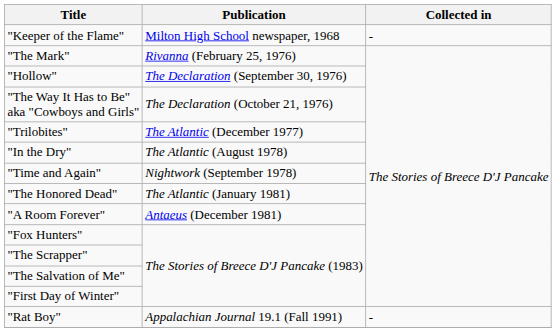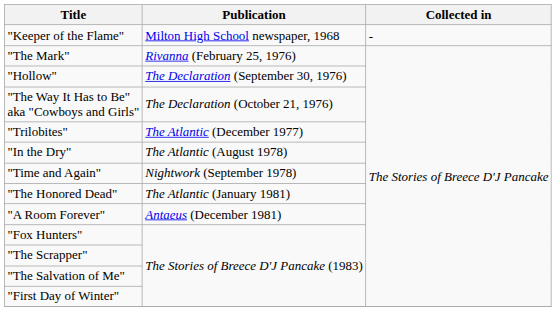- row: "Rat Boy" | Appalachian Journal 19.1 (Fall 1991) | -
